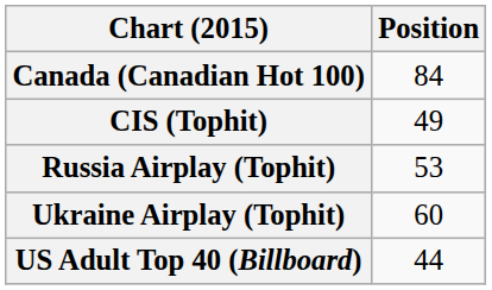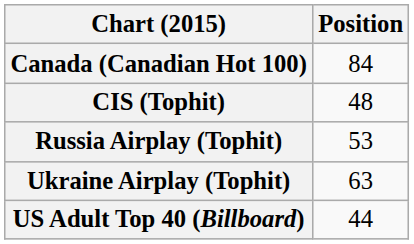CIS (Tophit) | Position: 49 -> 48
Ukraine Airplay (Tophit) | Position: 60 -> 63
